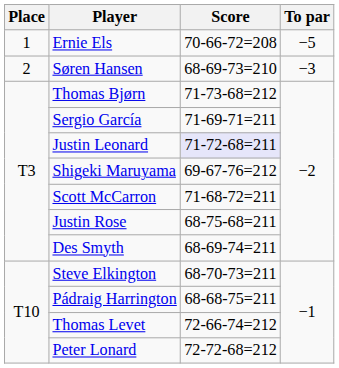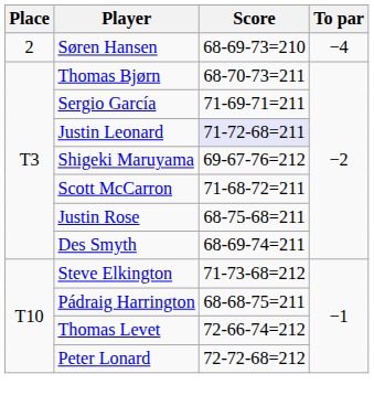- row: 1 | Ernie Els | 70-66-72=208 | −5
Søren Hansen | To par: −3 -> −4
Thomas Bjørn | Score: 71-73-68=212 -> 68-70-73=211
Steve Elkington | Score: 68-70-73=211 -> 71-73-68=212
